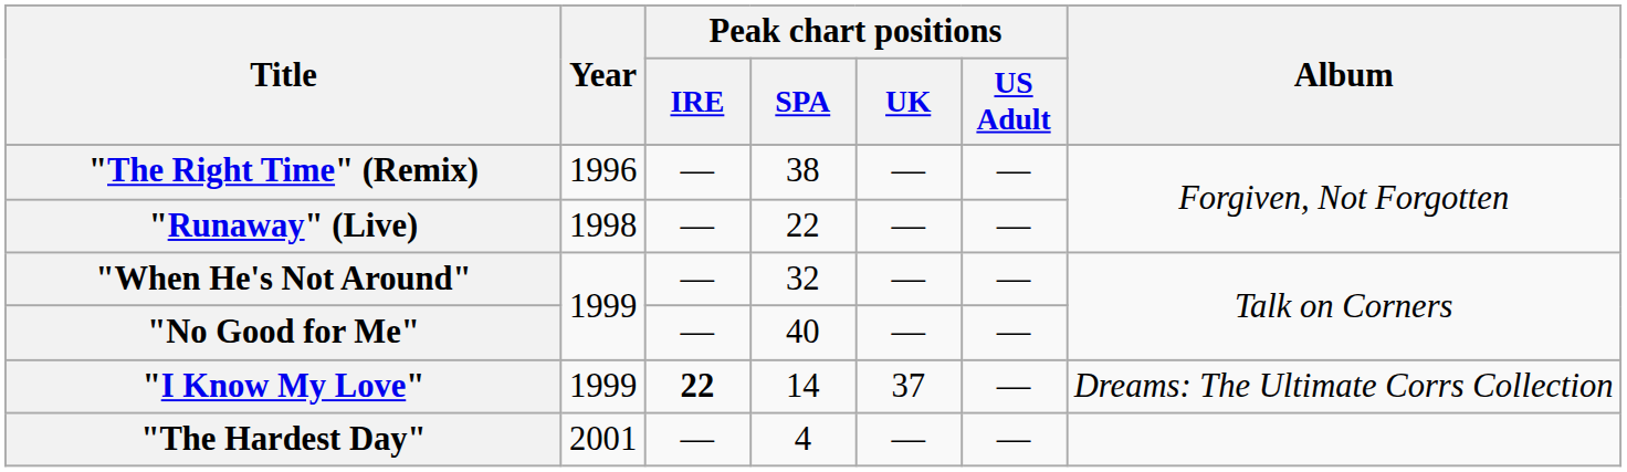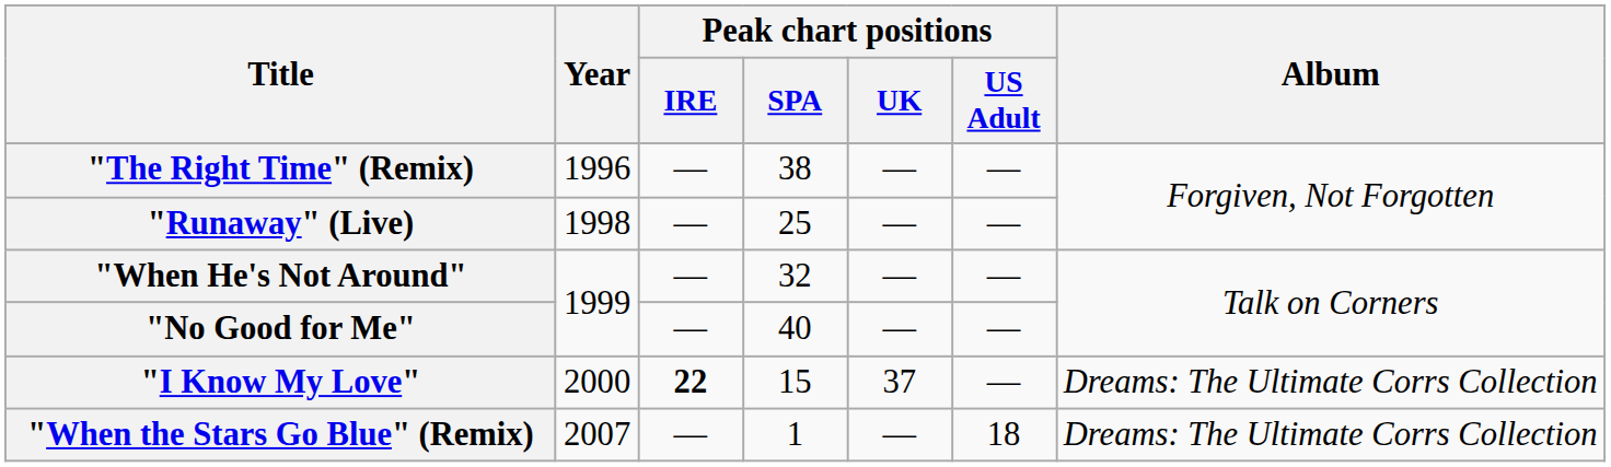"Runaway" (Live) | Peak chart positions / SPA: 22 -> 25
"I Know My Love" | Year: 1999 -> 2000
"I Know My Love" | Peak chart positions / SPA: 14 -> 15
- row: "The Hardest Day" | 2001 | — | 4 | — | —
+ row: "When the Stars Go Blue" (Remix) | 2007 | — | 1 | — | 18 | Dreams: The Ultimate Corrs Collection
